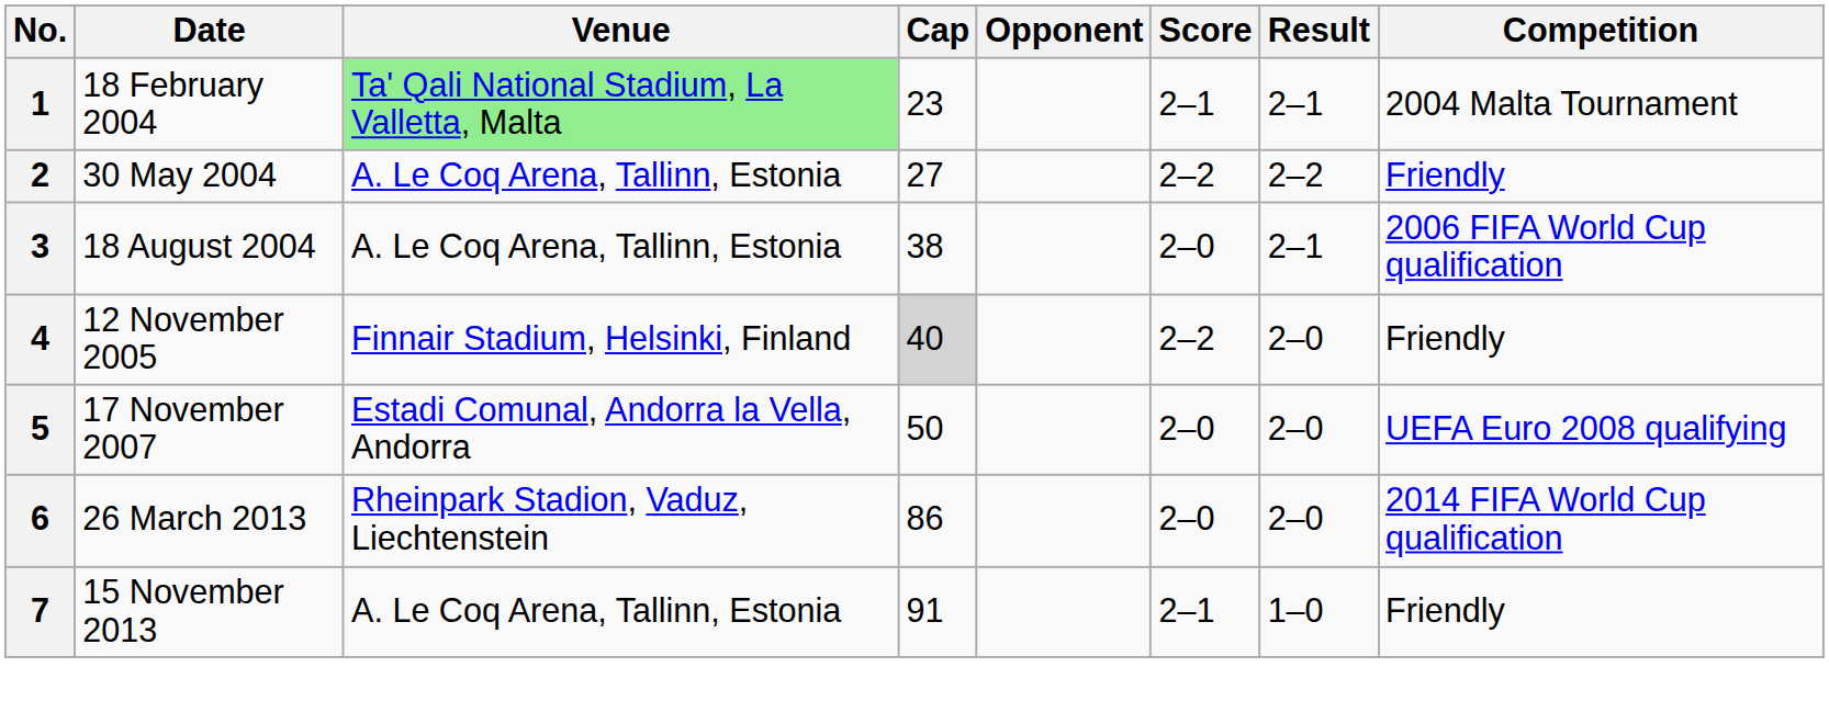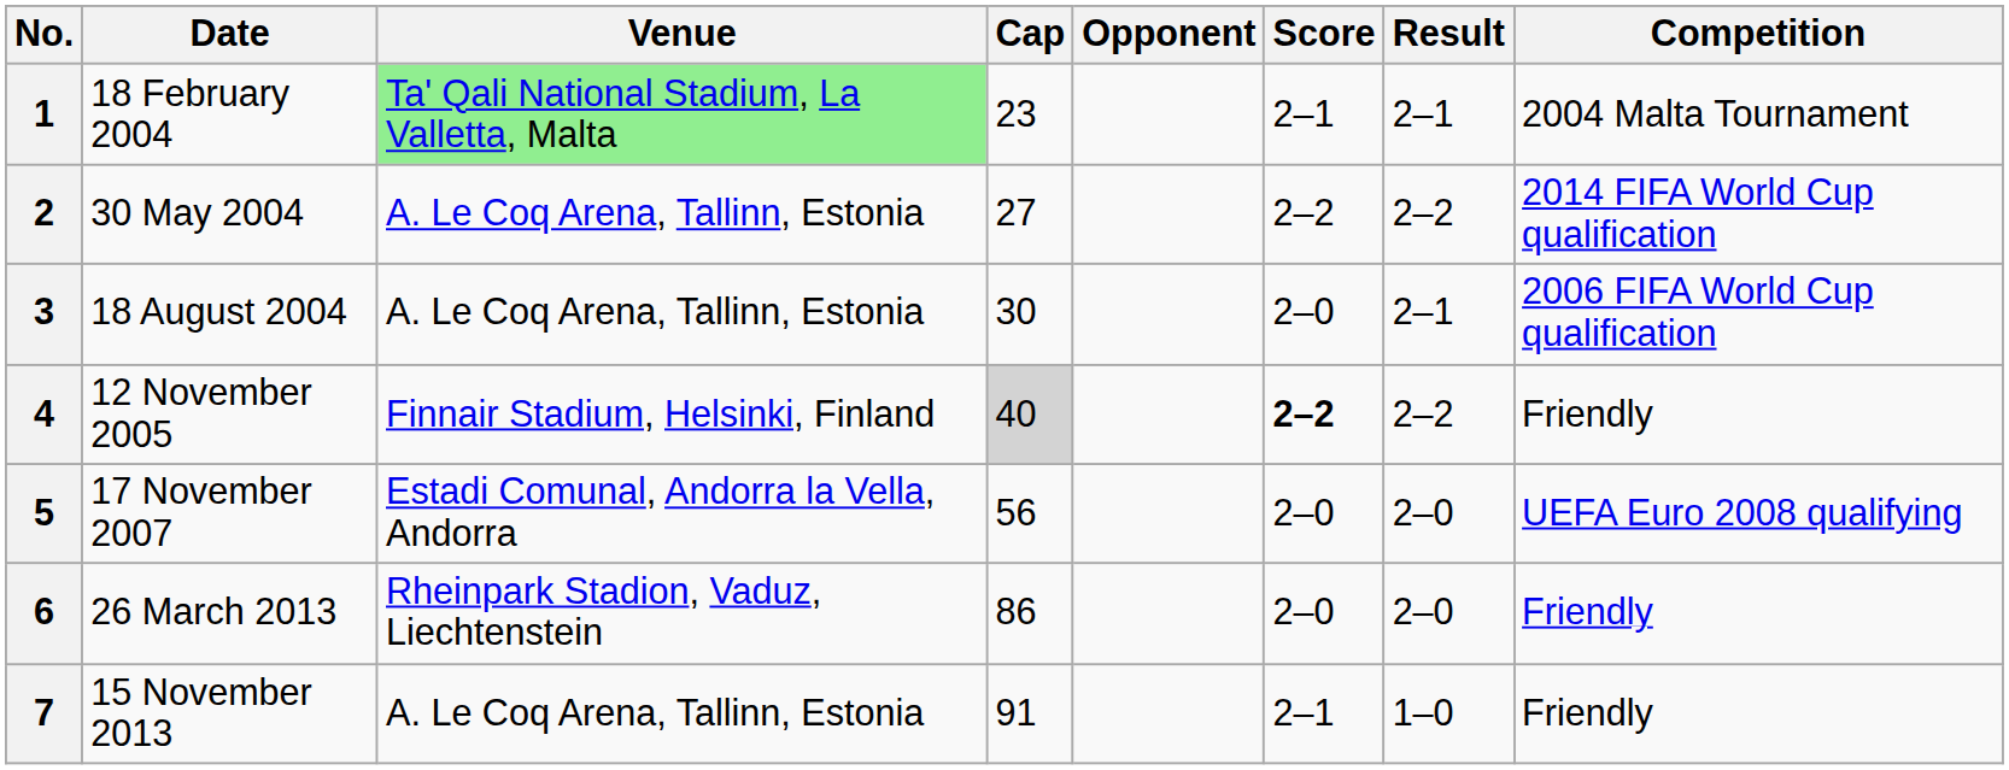2 | Competition: Friendly -> 2014 FIFA World Cup qualification
3 | Cap: 38 -> 30
4 | Score: normal -> bold
4 | Result: 2–0 -> 2–2
5 | Cap: 50 -> 56
6 | Competition: 2014 FIFA World Cup qualification -> Friendly
